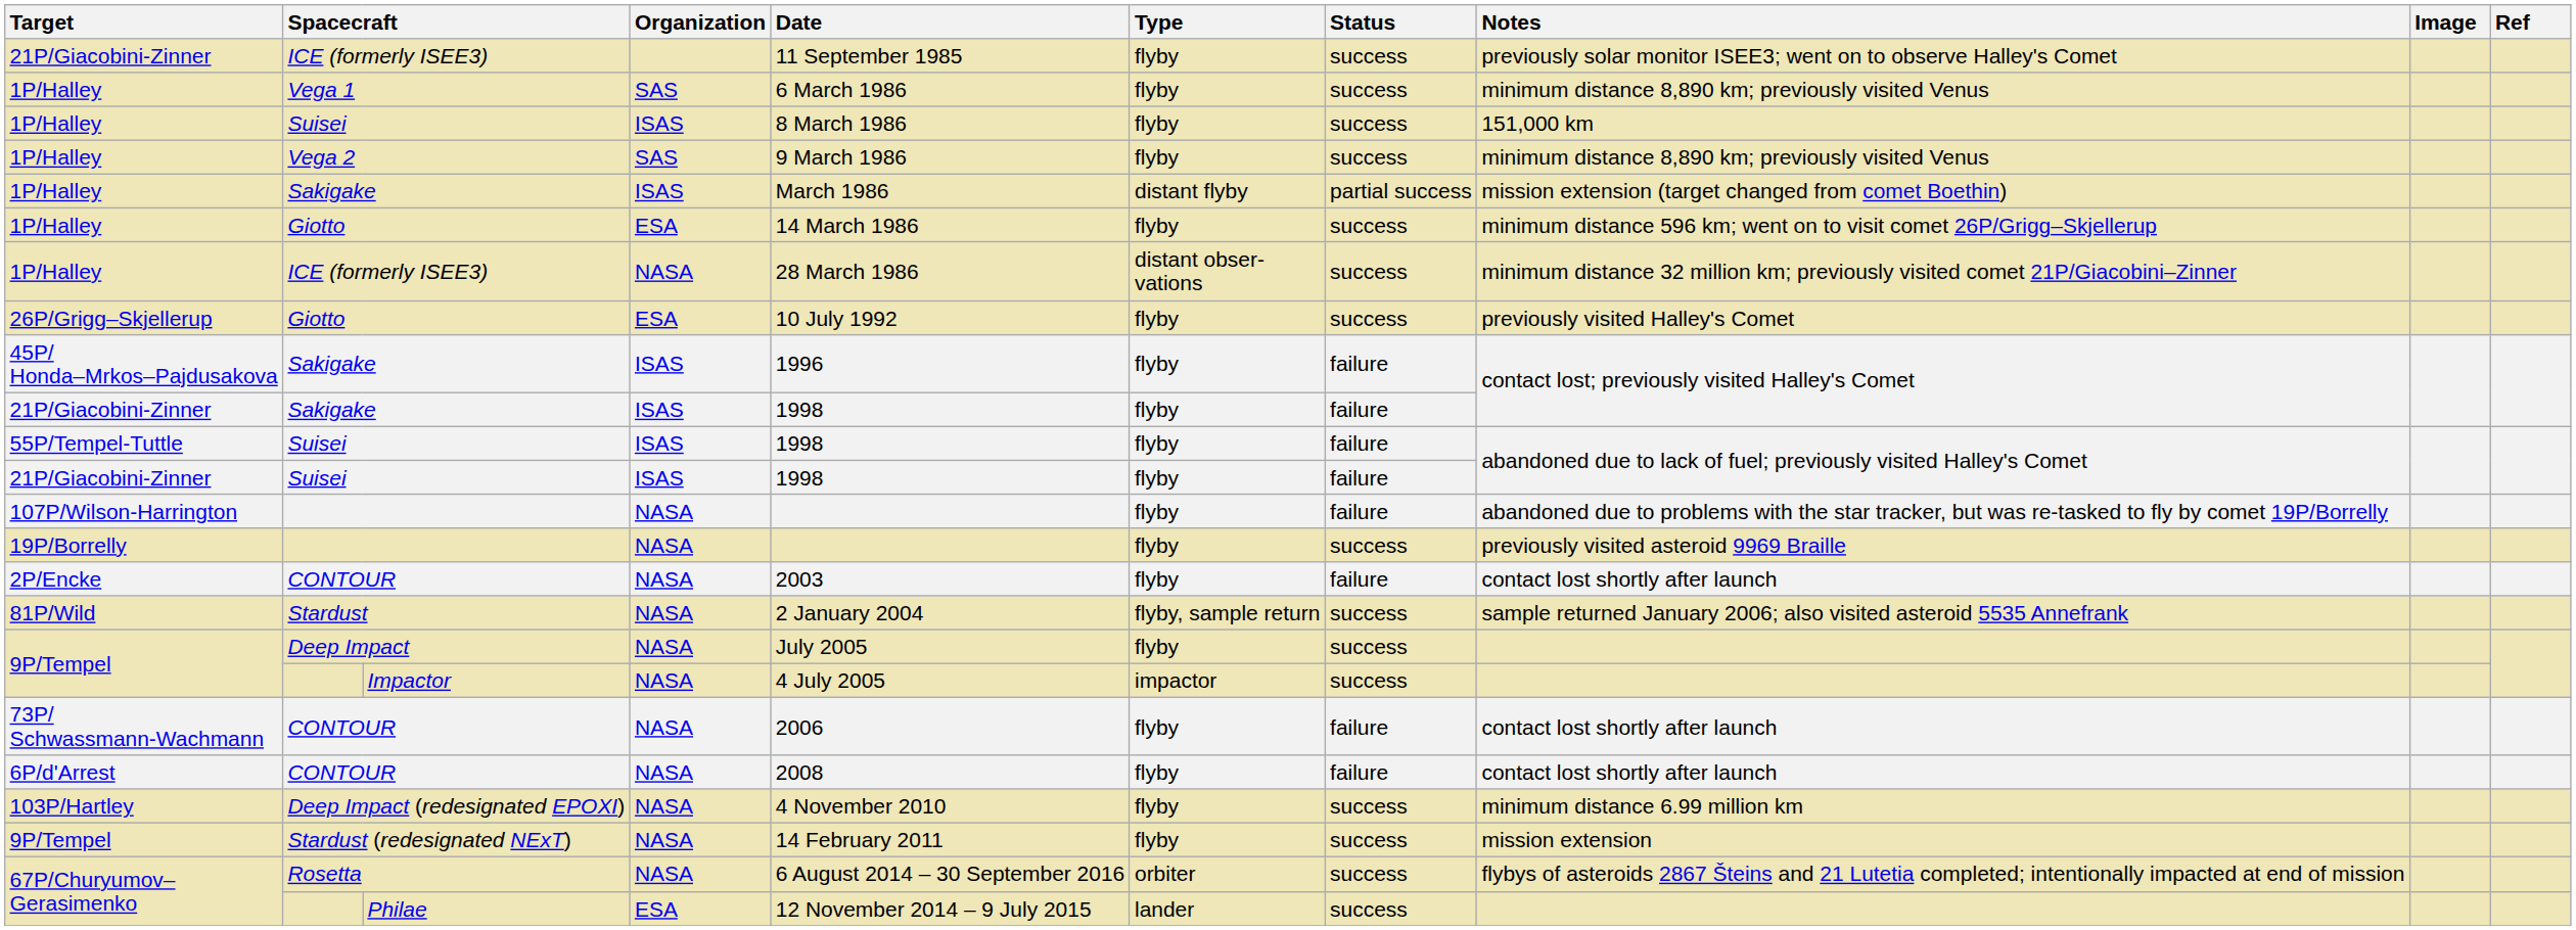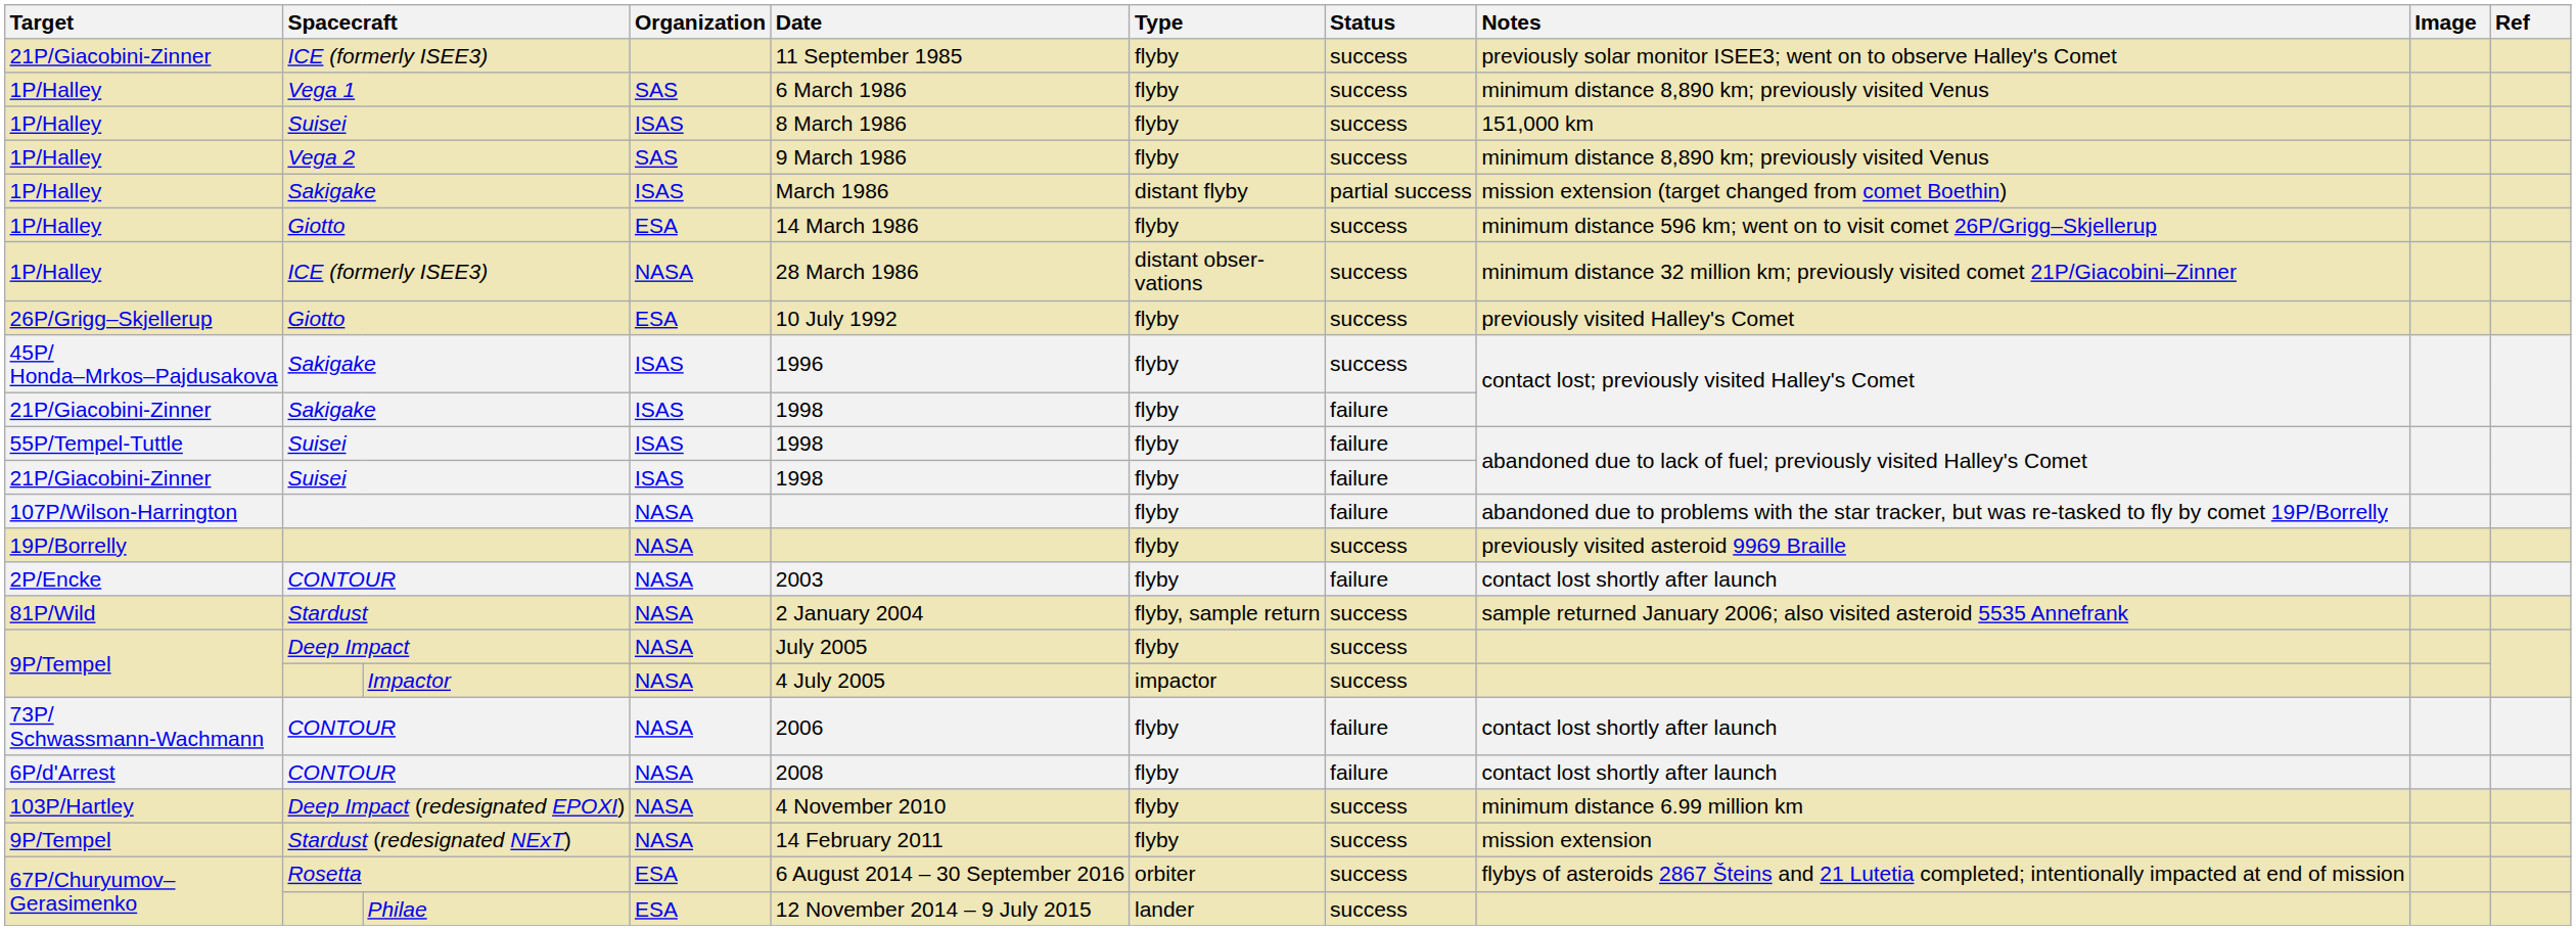45P/ Honda–Mrkos–Pajdusakova / Sakigake | Status: failure -> success
Rosetta | Organization: NASA -> ESA
